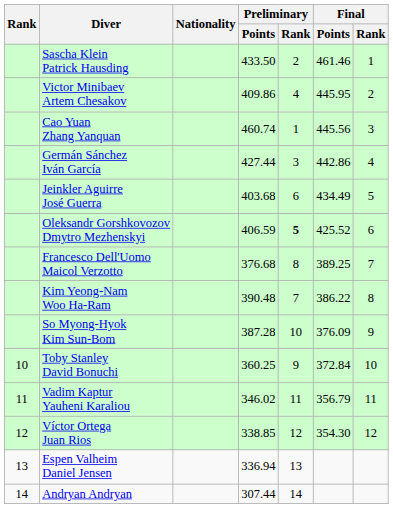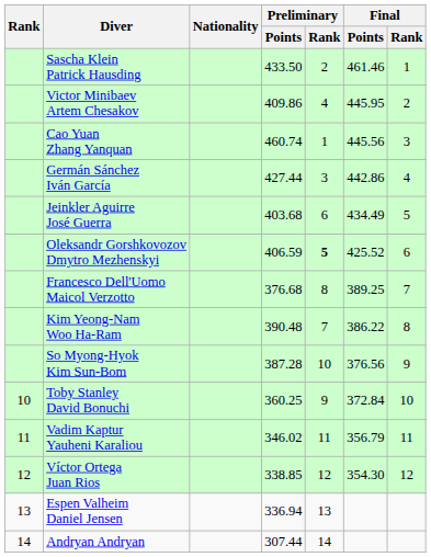So Myong-Hyok Kim Sun-Bom | Final / Points: 376.09 -> 376.56
